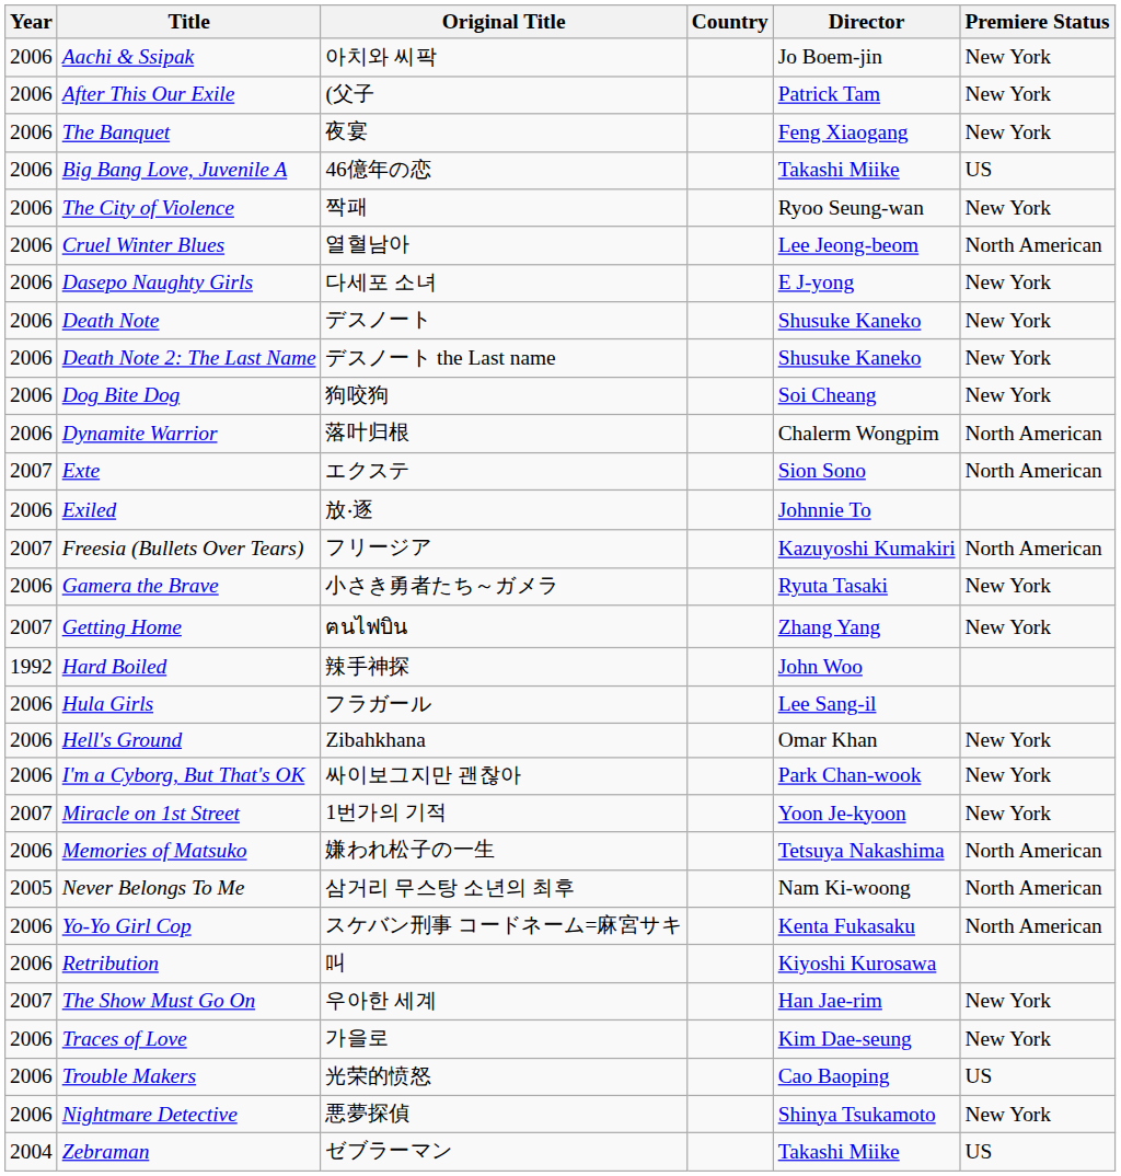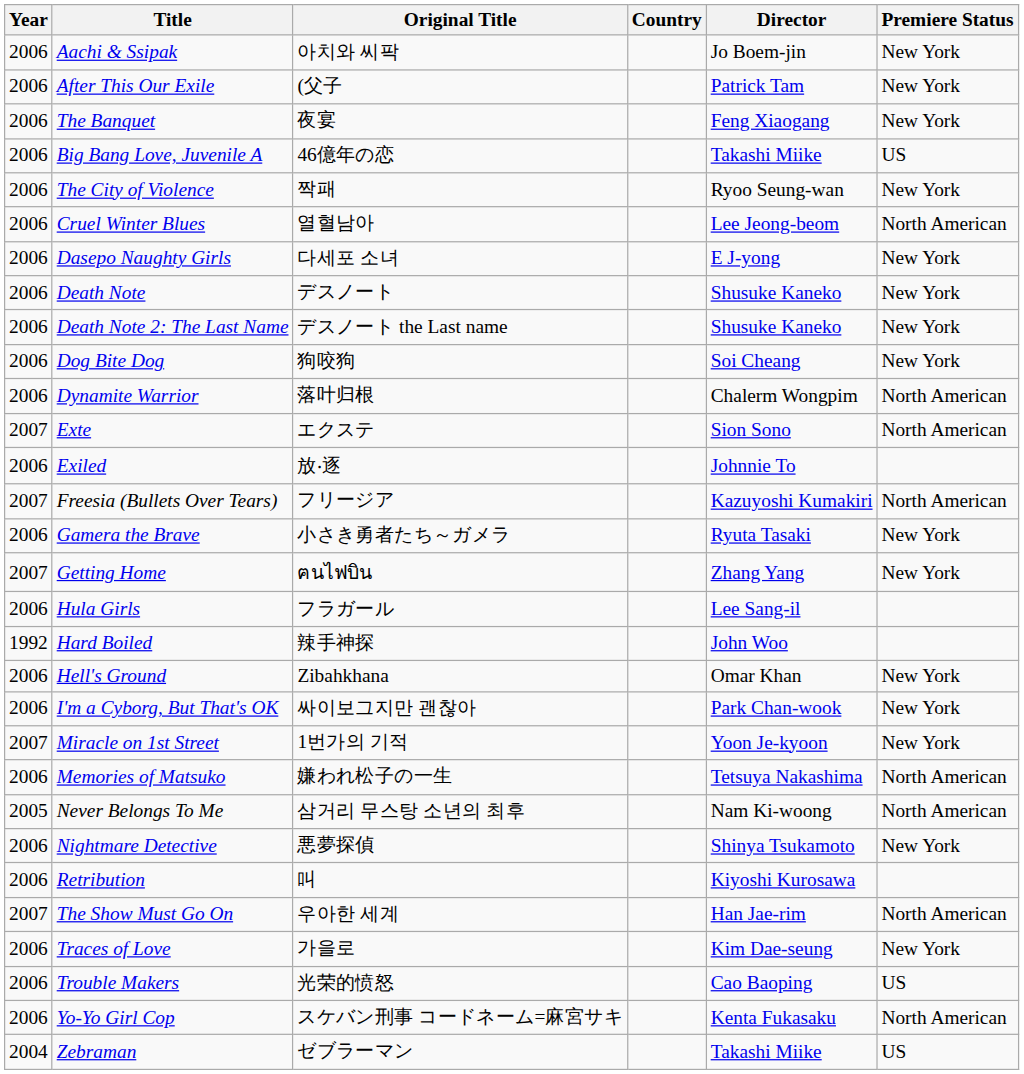rows swapped: Hard Boiled <-> Hula Girls
rows swapped: Nightmare Detective <-> Yo-Yo Girl Cop
The Show Must Go On | Premiere Status: New York -> North American
